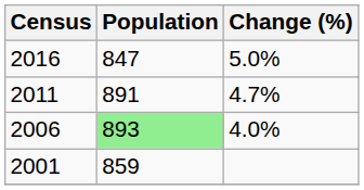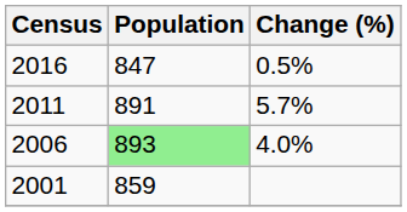2016 | Change (%): 5.0% -> 0.5%
2011 | Change (%): 4.7% -> 5.7%
